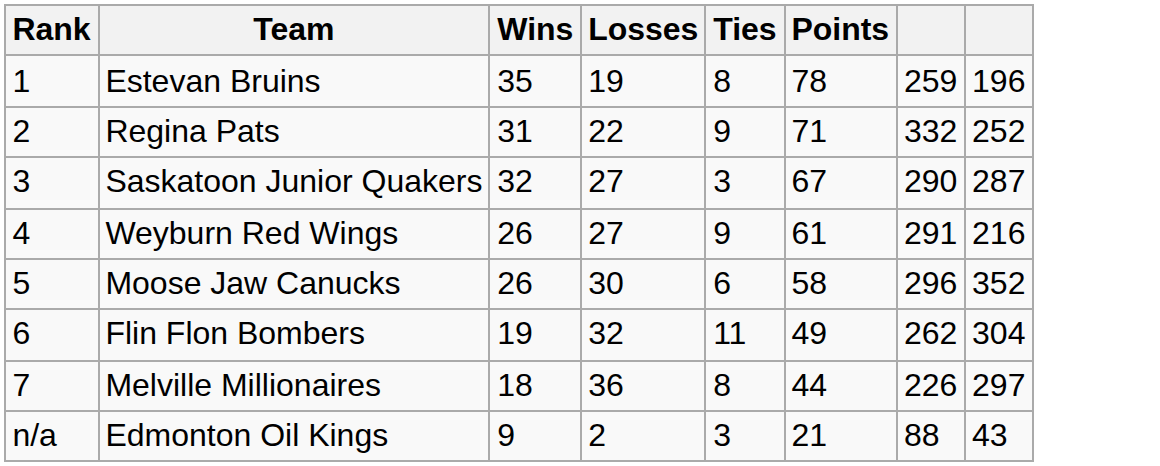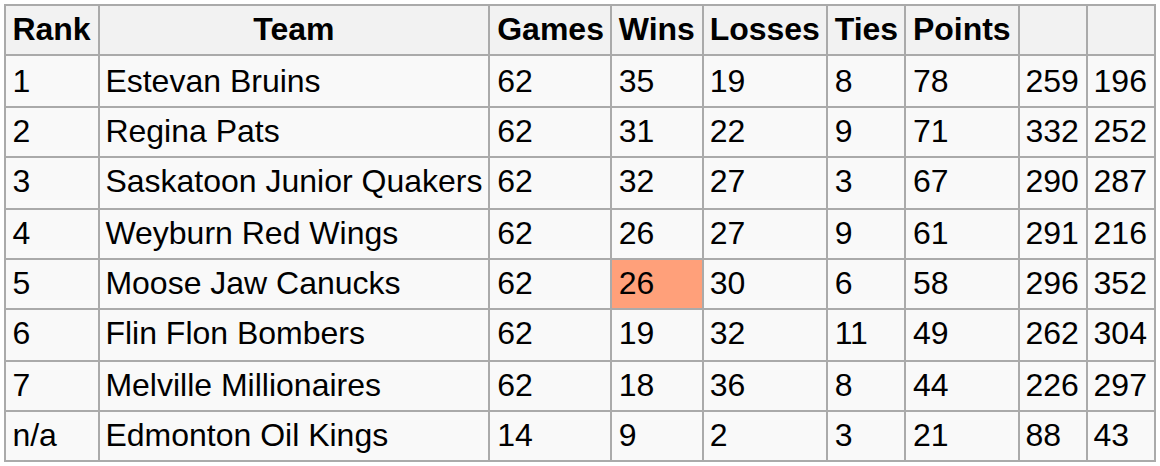+ column: Games | 62 | 62 | 62 | 62 | 62 | 62 | 62 | 14
Moose Jaw Canucks | Wins: no background -> lightsalmon background
